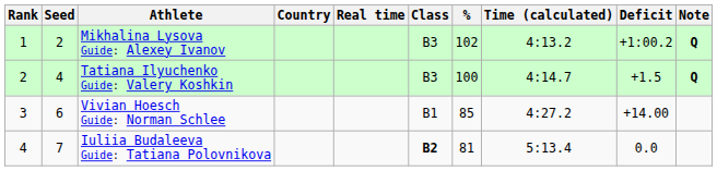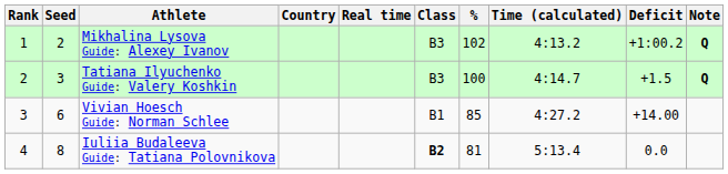Tatiana Ilyuchenko Guide: Valery Koshkin | Seed: 4 -> 3
Iuliia Budaleeva Guide: Tatiana Polovnikova | Seed: 7 -> 8
